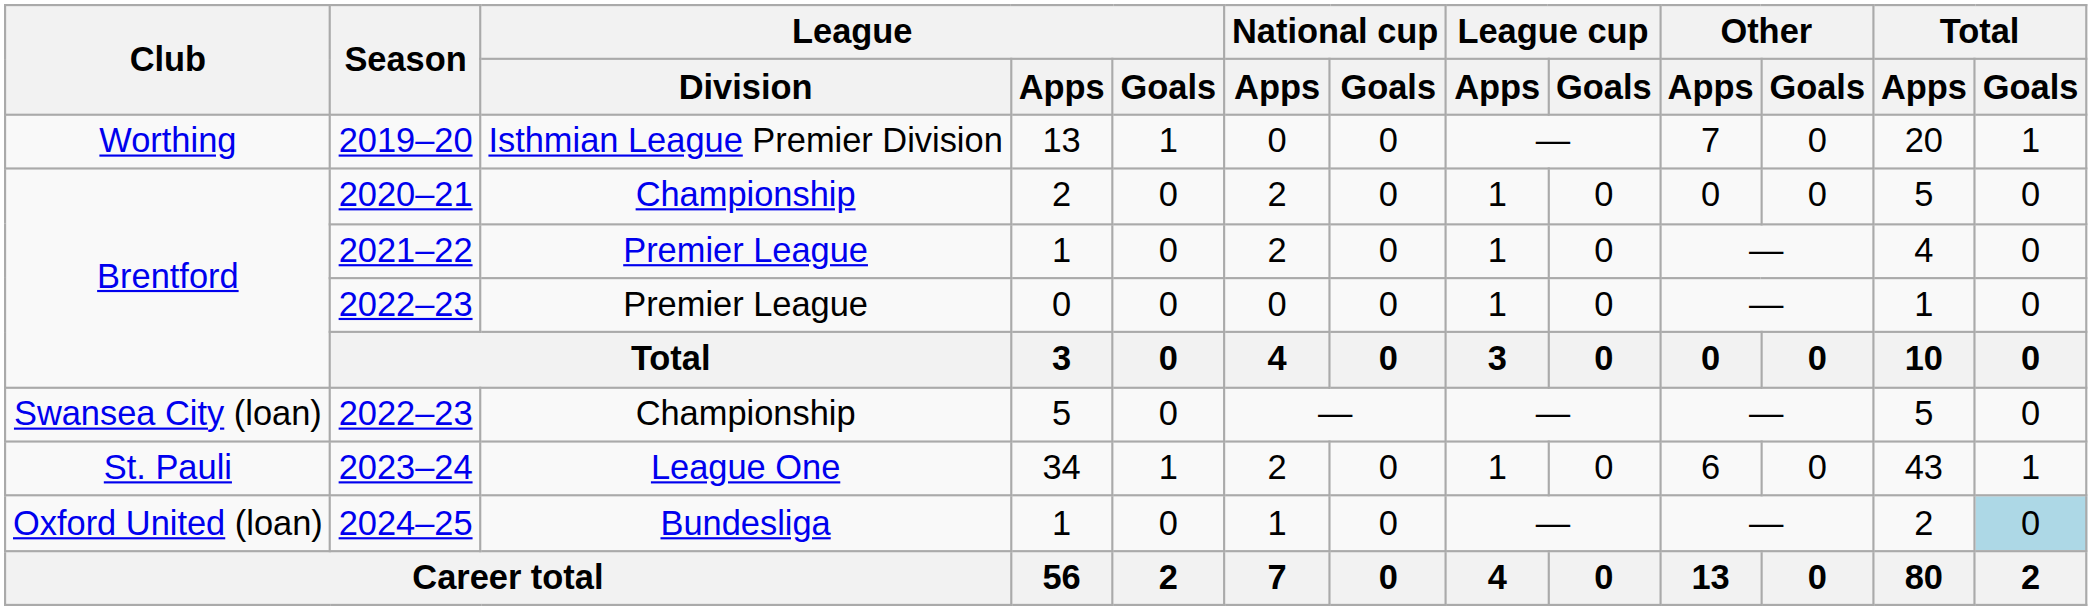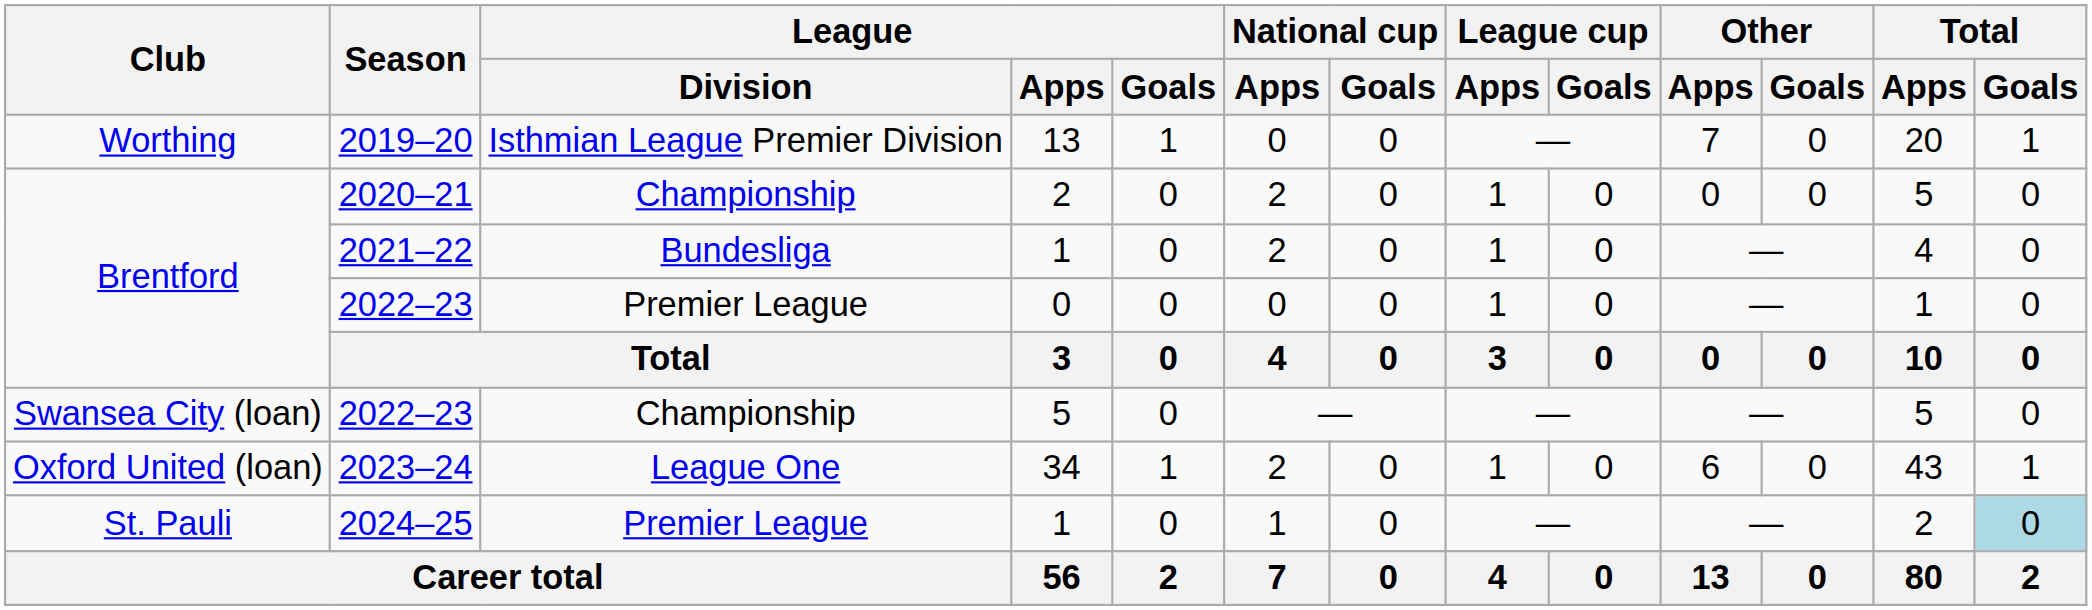2021–22 | League / Division: Premier League -> Bundesliga
2023–24 | Club: St. Pauli -> Oxford United (loan)
2024–25 | Club: Oxford United (loan) -> St. Pauli
2024–25 | League / Division: Bundesliga -> Premier League
